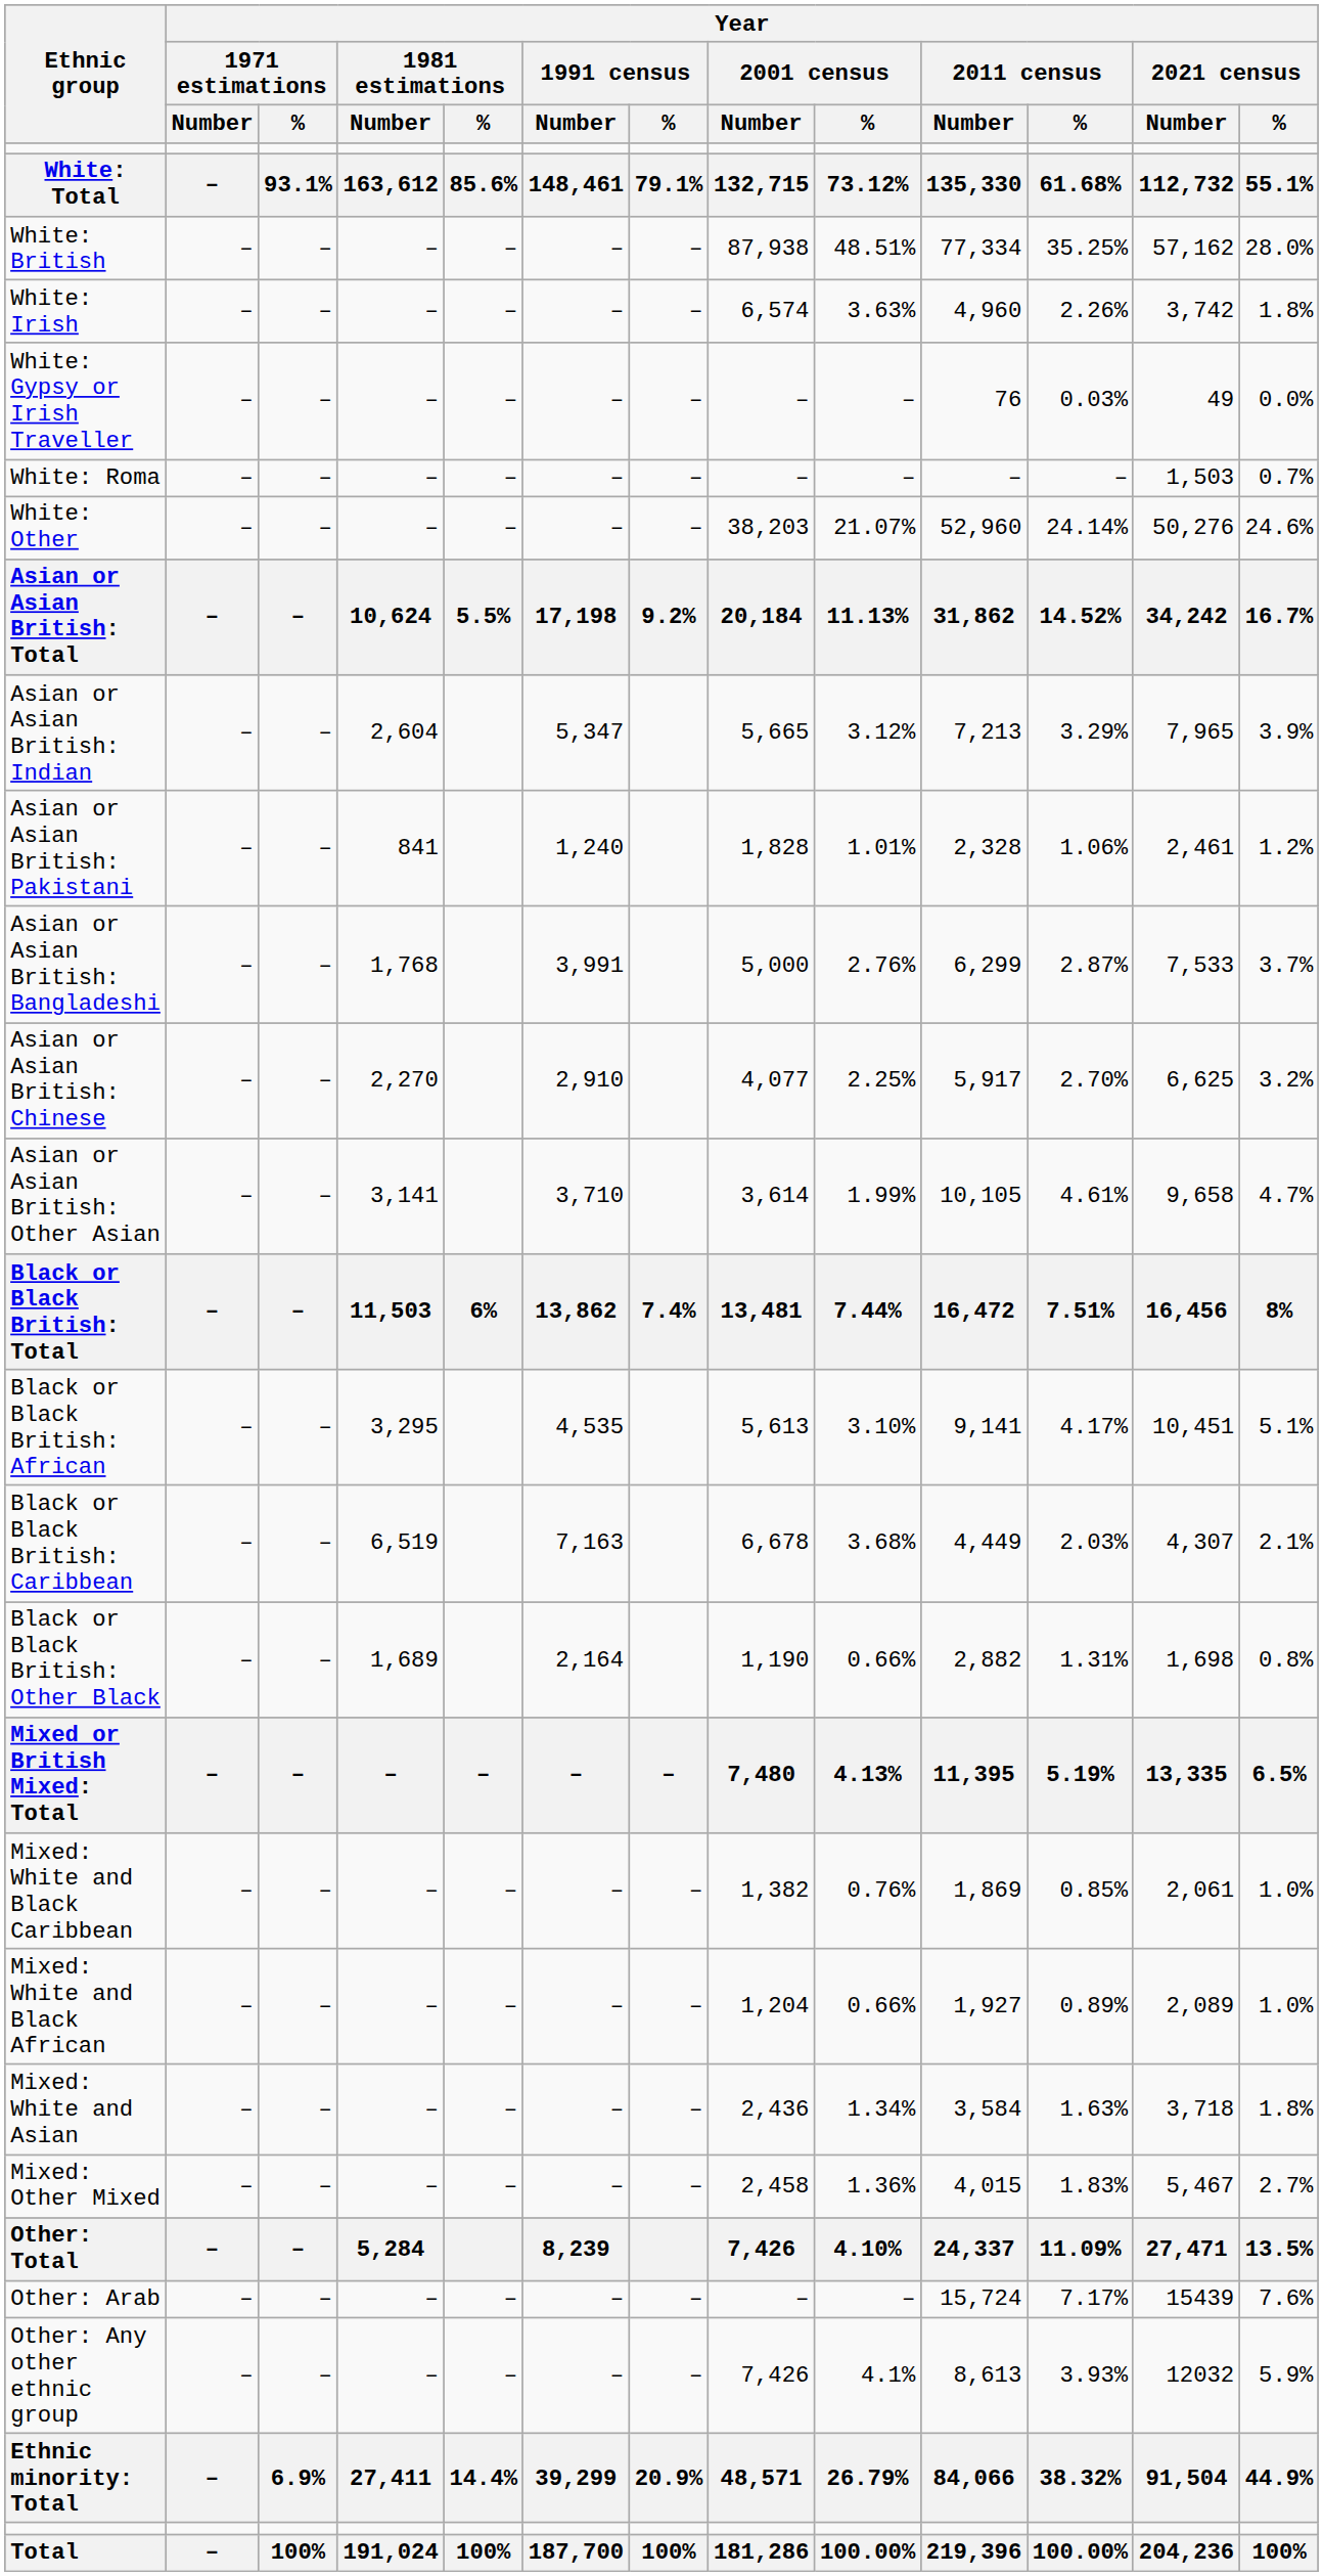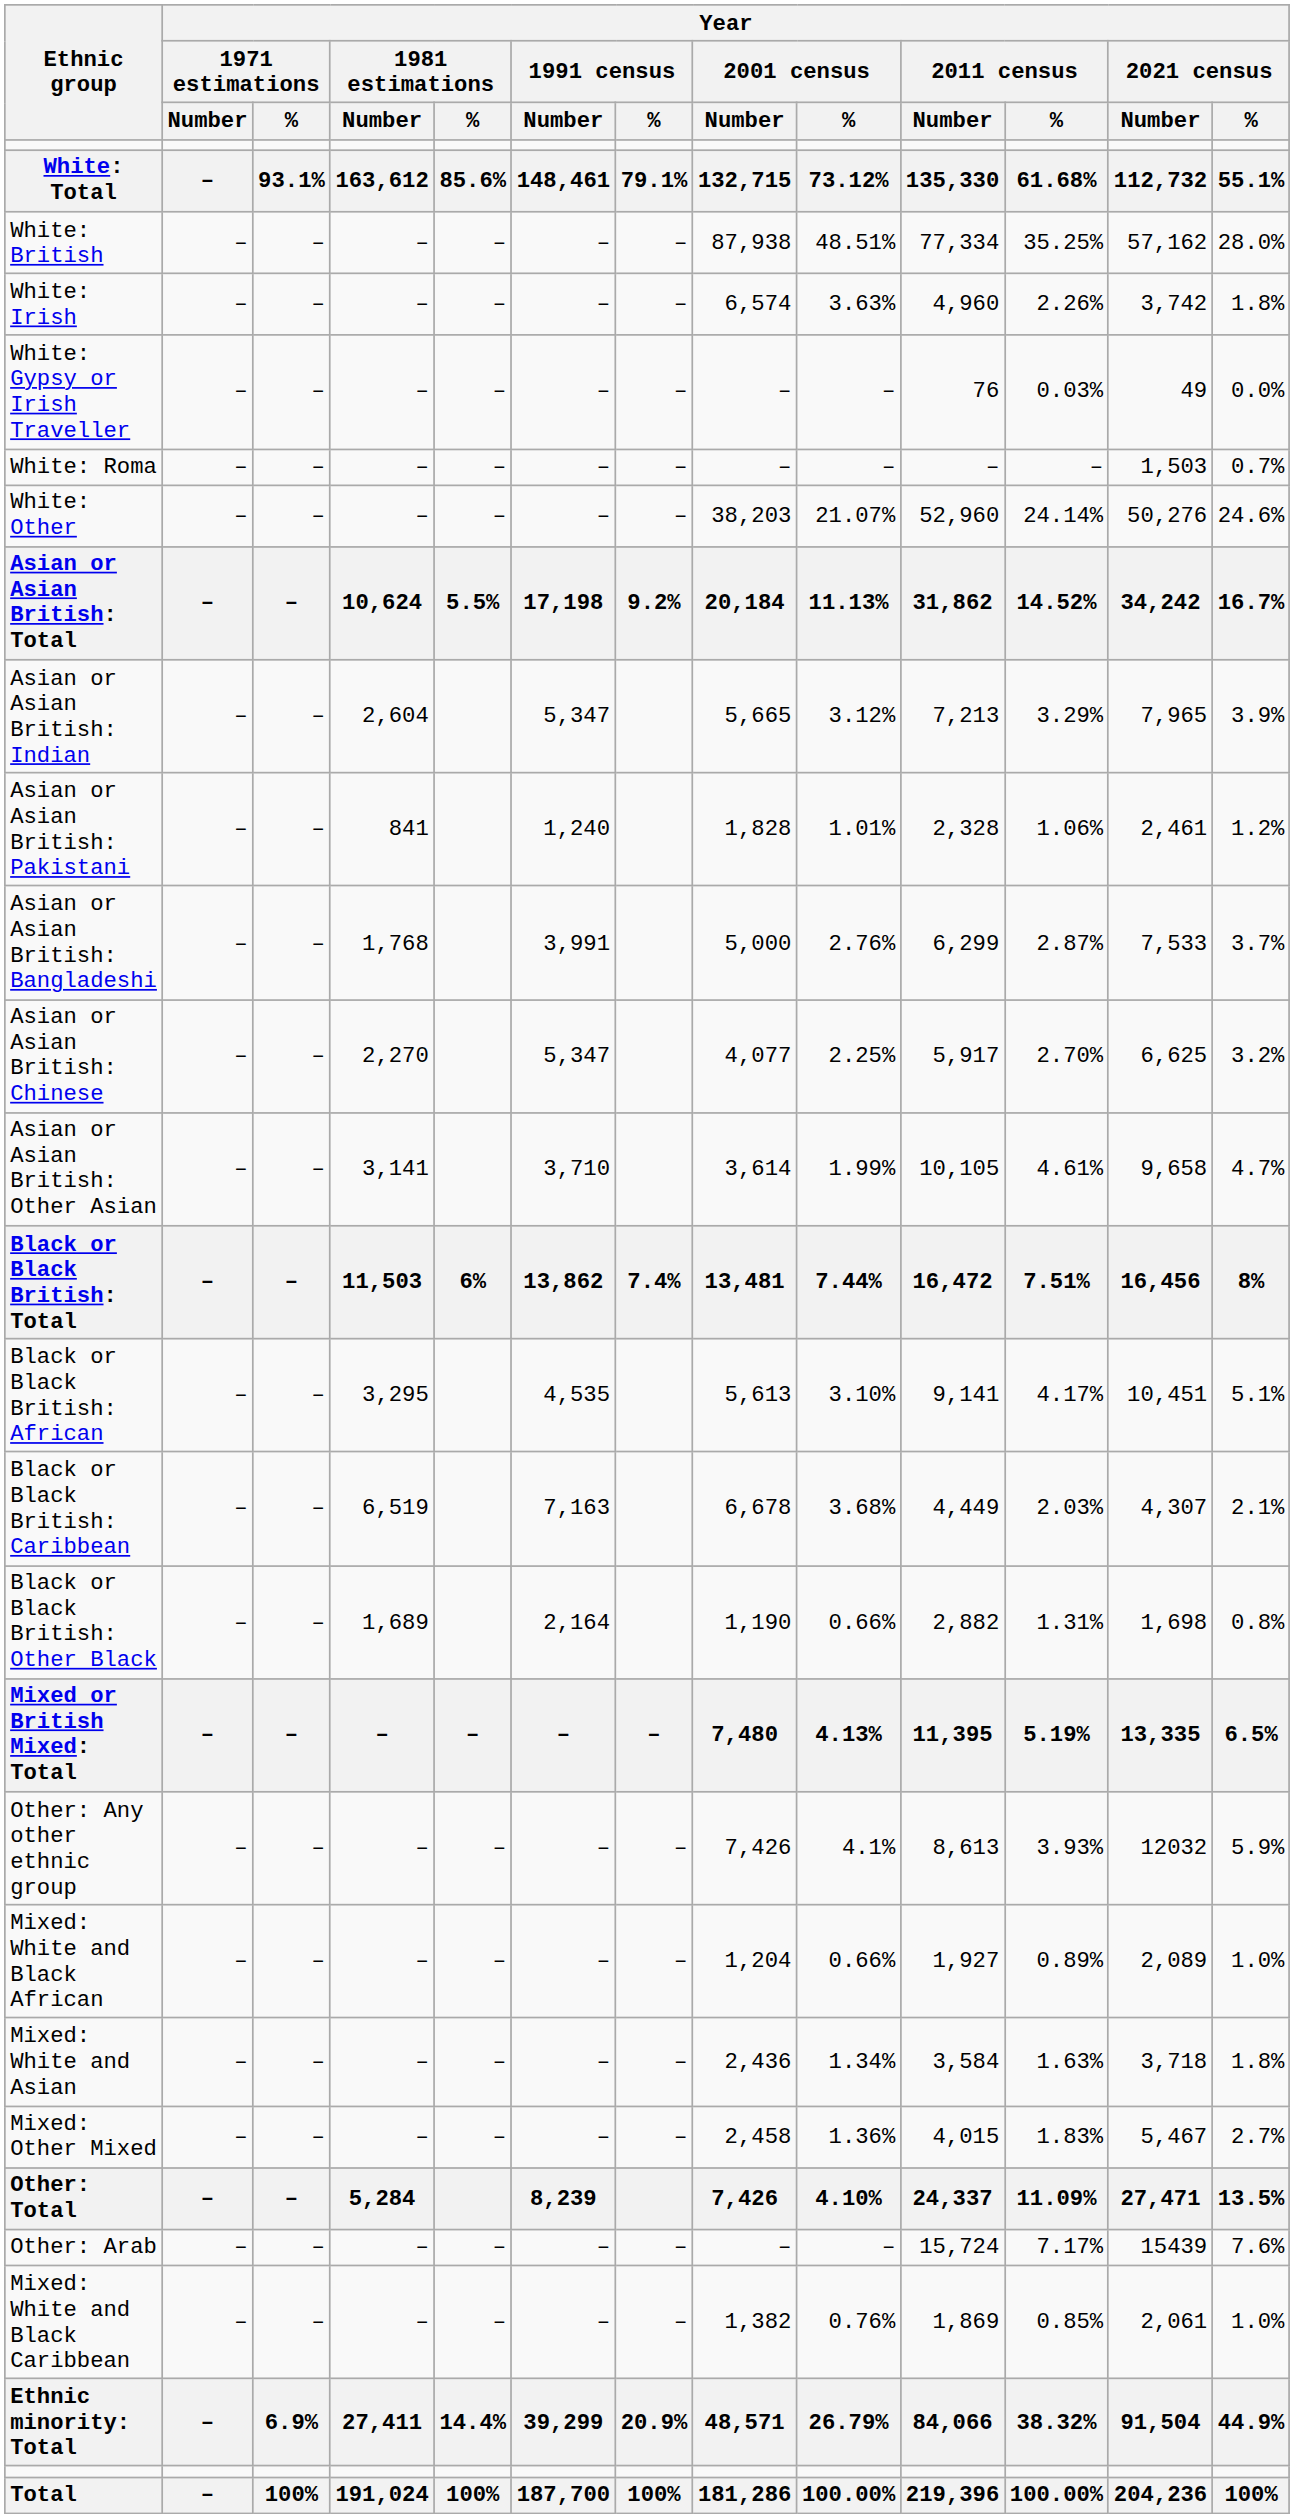Asian or Asian British: Chinese | Year / 1991 census / Number: 2,910 -> 5,347
rows swapped: Mixed: White and Black Caribbean <-> Other: Any other ethnic group
